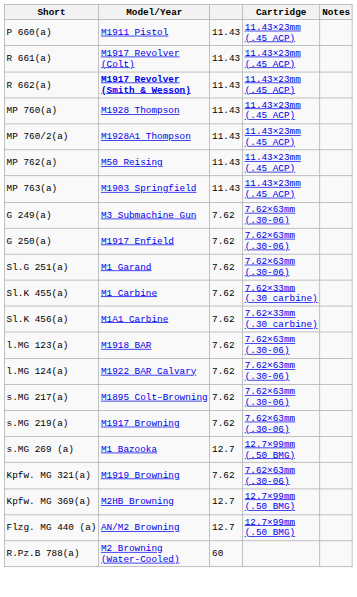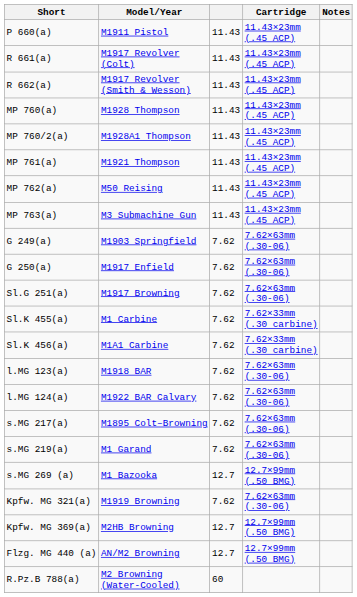R 662(a) | Model/Year: bold -> normal
+ row: MP 761(a) | M1921 Thompson | 11.43 | 11.43×23mm (.45 ACP)
MP 763(a) | Model/Year: M1903 Springfield -> M3 Submachine Gun
G 249(a) | Model/Year: M3 Submachine Gun -> M1903 Springfield
Sl.G 251(a) | Model/Year: M1 Garand -> M1917 Browning
s.MG 219(a) | Model/Year: M1917 Browning -> M1 Garand
